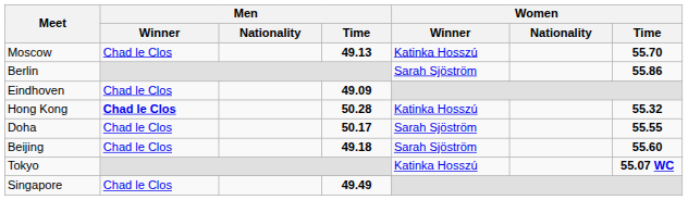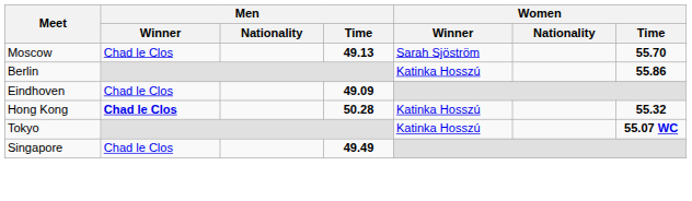Moscow | Women / Winner: Katinka Hosszú -> Sarah Sjöström
Berlin | Women / Winner: Sarah Sjöström -> Katinka Hosszú
- row: Doha | Chad le Clos | 50.17 | Sarah Sjöström | 55.55
- row: Beijing | Chad le Clos | 49.18 | Sarah Sjöström | 55.60
